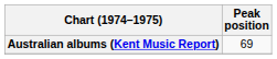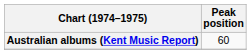Australian albums (Kent Music Report) | Peak position: 69 -> 60
